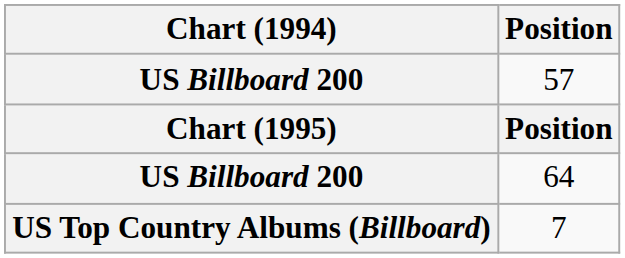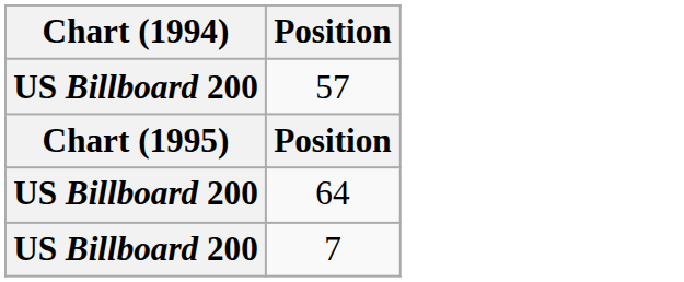7 | Chart (1994): US Top Country Albums (Billboard) -> US Billboard 200
